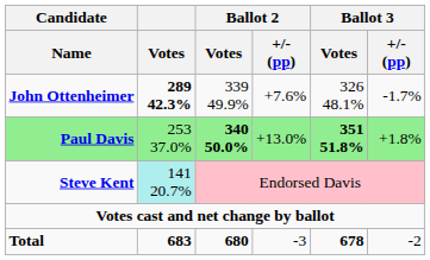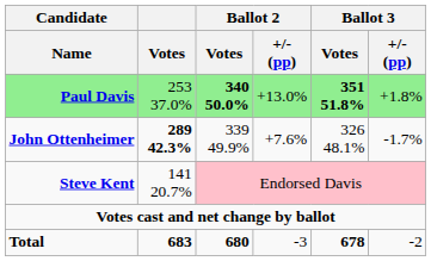rows swapped: Paul Davis <-> John Ottenheimer
Steve Kent | Votes: paleturquoise background -> no background
